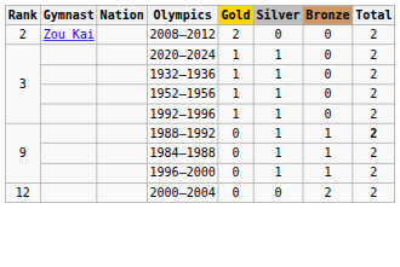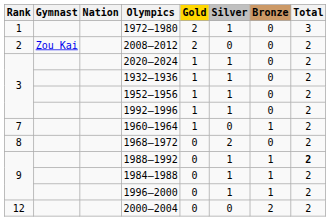+ row: 1 | 1972–1980 | 2 | 1 | 0 | 3
+ row: 7 | 1960–1964 | 1 | 0 | 1 | 2
+ row: 8 | 1968–1972 | 0 | 2 | 0 | 2
